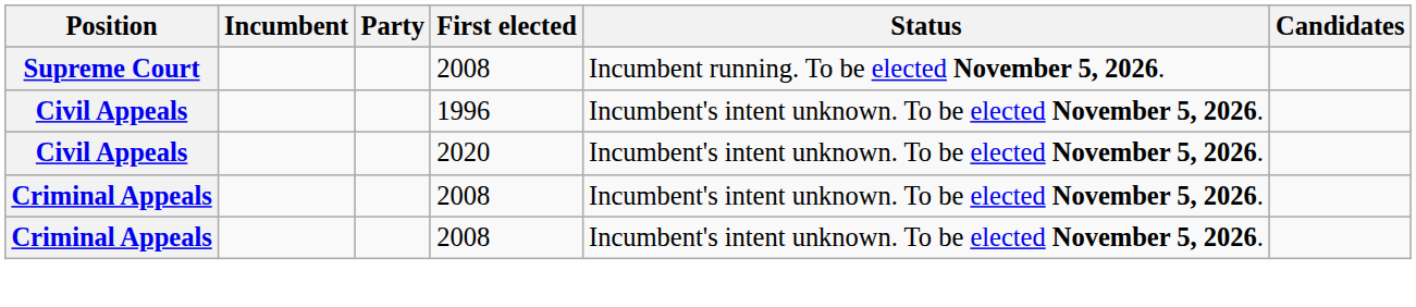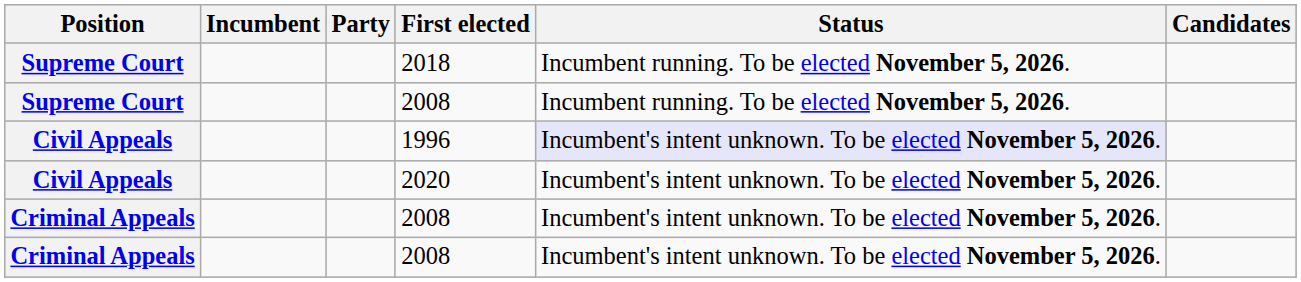+ row: Supreme Court | 2018 | Incumbent running. To be elected November 5, 2026.
1996 | Status: no background -> lavender background
